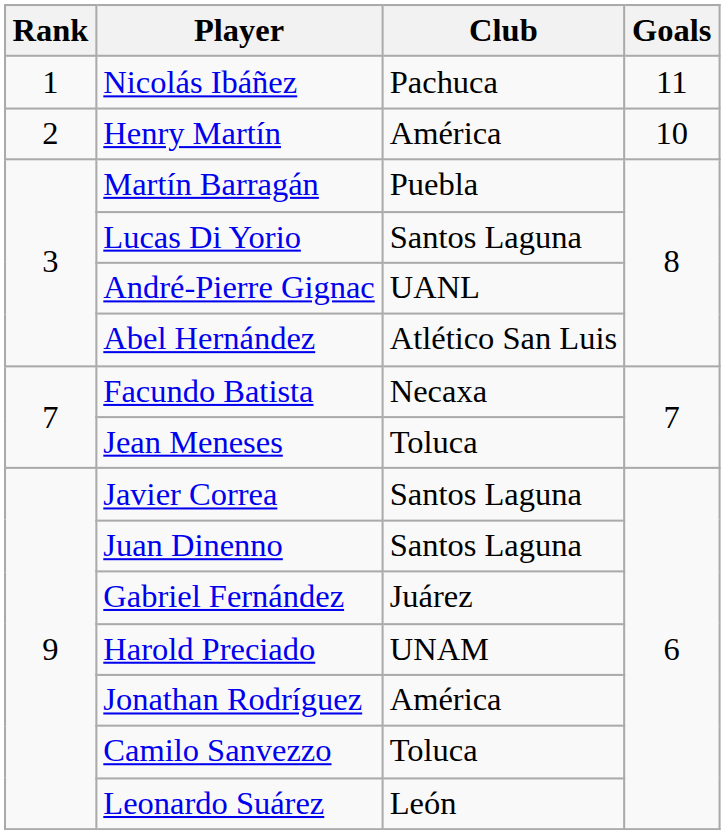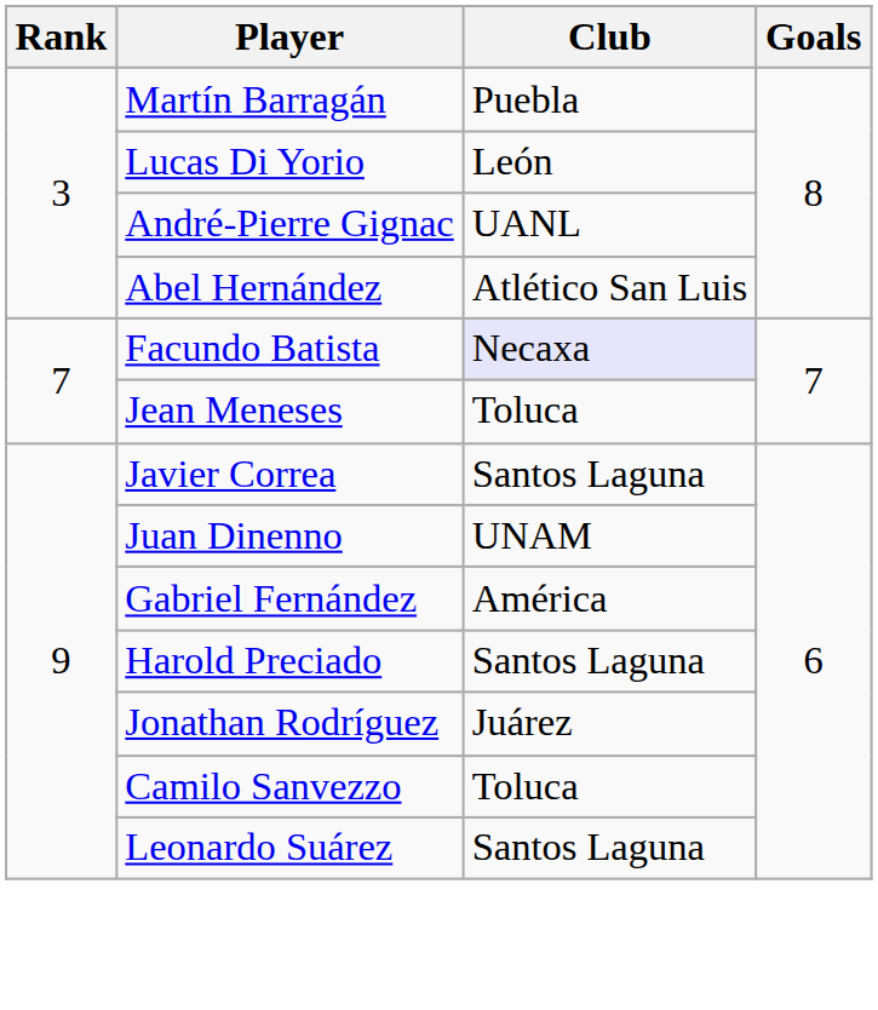- row: 1 | Nicolás Ibáñez | Pachuca | 11
- row: 2 | Henry Martín | América | 10
Lucas Di Yorio | Club: Santos Laguna -> León
Facundo Batista | Club: no background -> lavender background
Juan Dinenno | Club: Santos Laguna -> UNAM
Gabriel Fernández | Club: Juárez -> América
Harold Preciado | Club: UNAM -> Santos Laguna
Jonathan Rodríguez | Club: América -> Juárez
Leonardo Suárez | Club: León -> Santos Laguna
